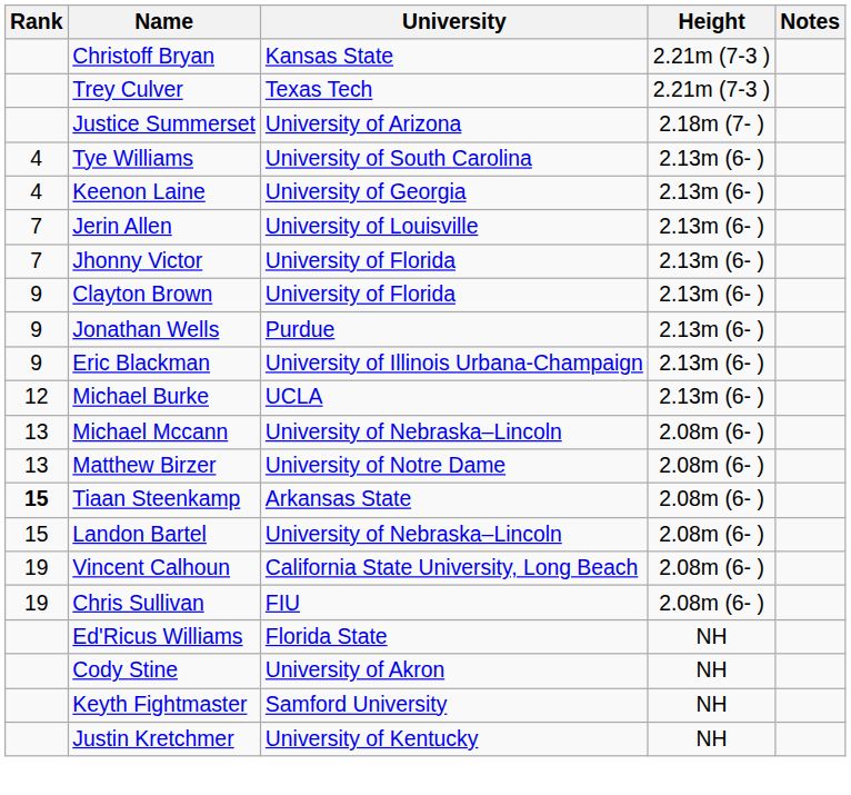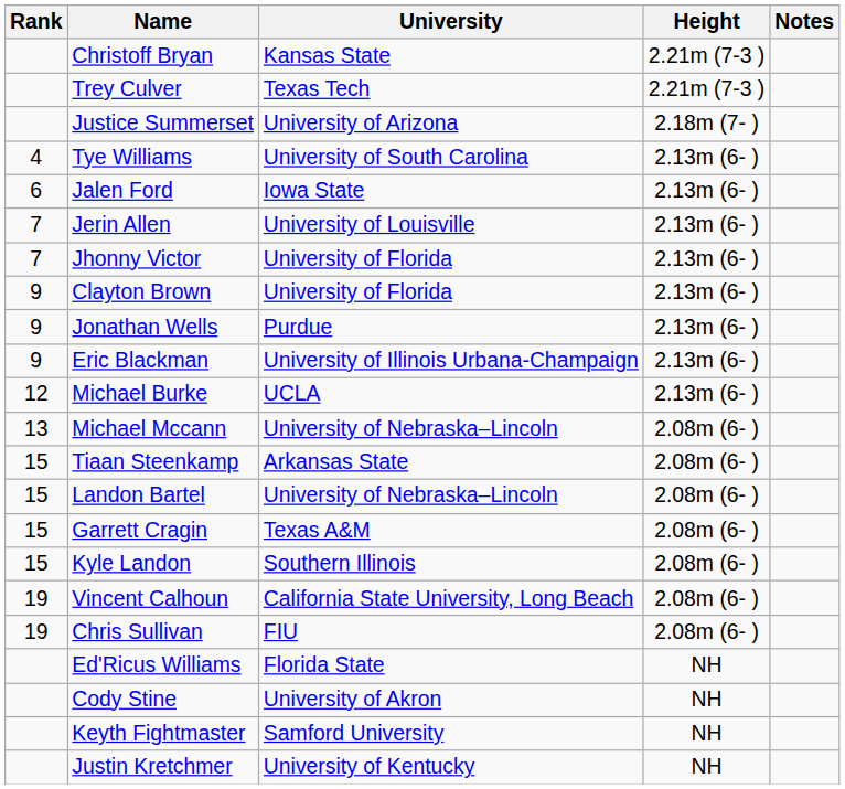- row: 4 | Keenon Laine | University of Georgia | 2.13m (6- )
+ row: 6 | Jalen Ford | Iowa State | 2.13m (6- )
- row: 13 | Matthew Birzer | University of Notre Dame | 2.08m (6- )
Tiaan Steenkamp | Rank: bold -> normal
+ row: 15 | Garrett Cragin | Texas A&M | 2.08m (6- )
+ row: 15 | Kyle Landon | Southern Illinois | 2.08m (6- )
